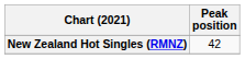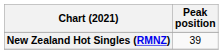New Zealand Hot Singles (RMNZ) | Peak position: 42 -> 39
